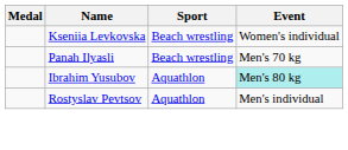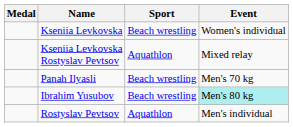+ row: Kseniia Levkovska Rostyslav Pevtsov | Aquathlon | Mixed relay
Ibrahim Yusubov | Sport: Aquathlon -> Beach wrestling
